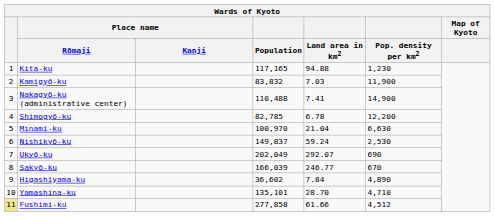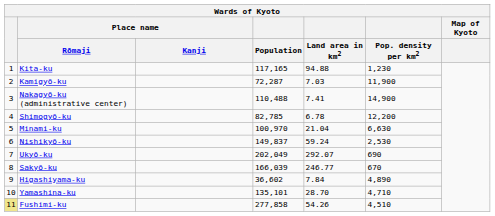Kamigyō-ku | Population: 83,832 -> 72,287
Fushimi-ku | Land area in km2: 61.66 -> 54.26
Fushimi-ku | Pop. density per km2: 4,512 -> 4,510
